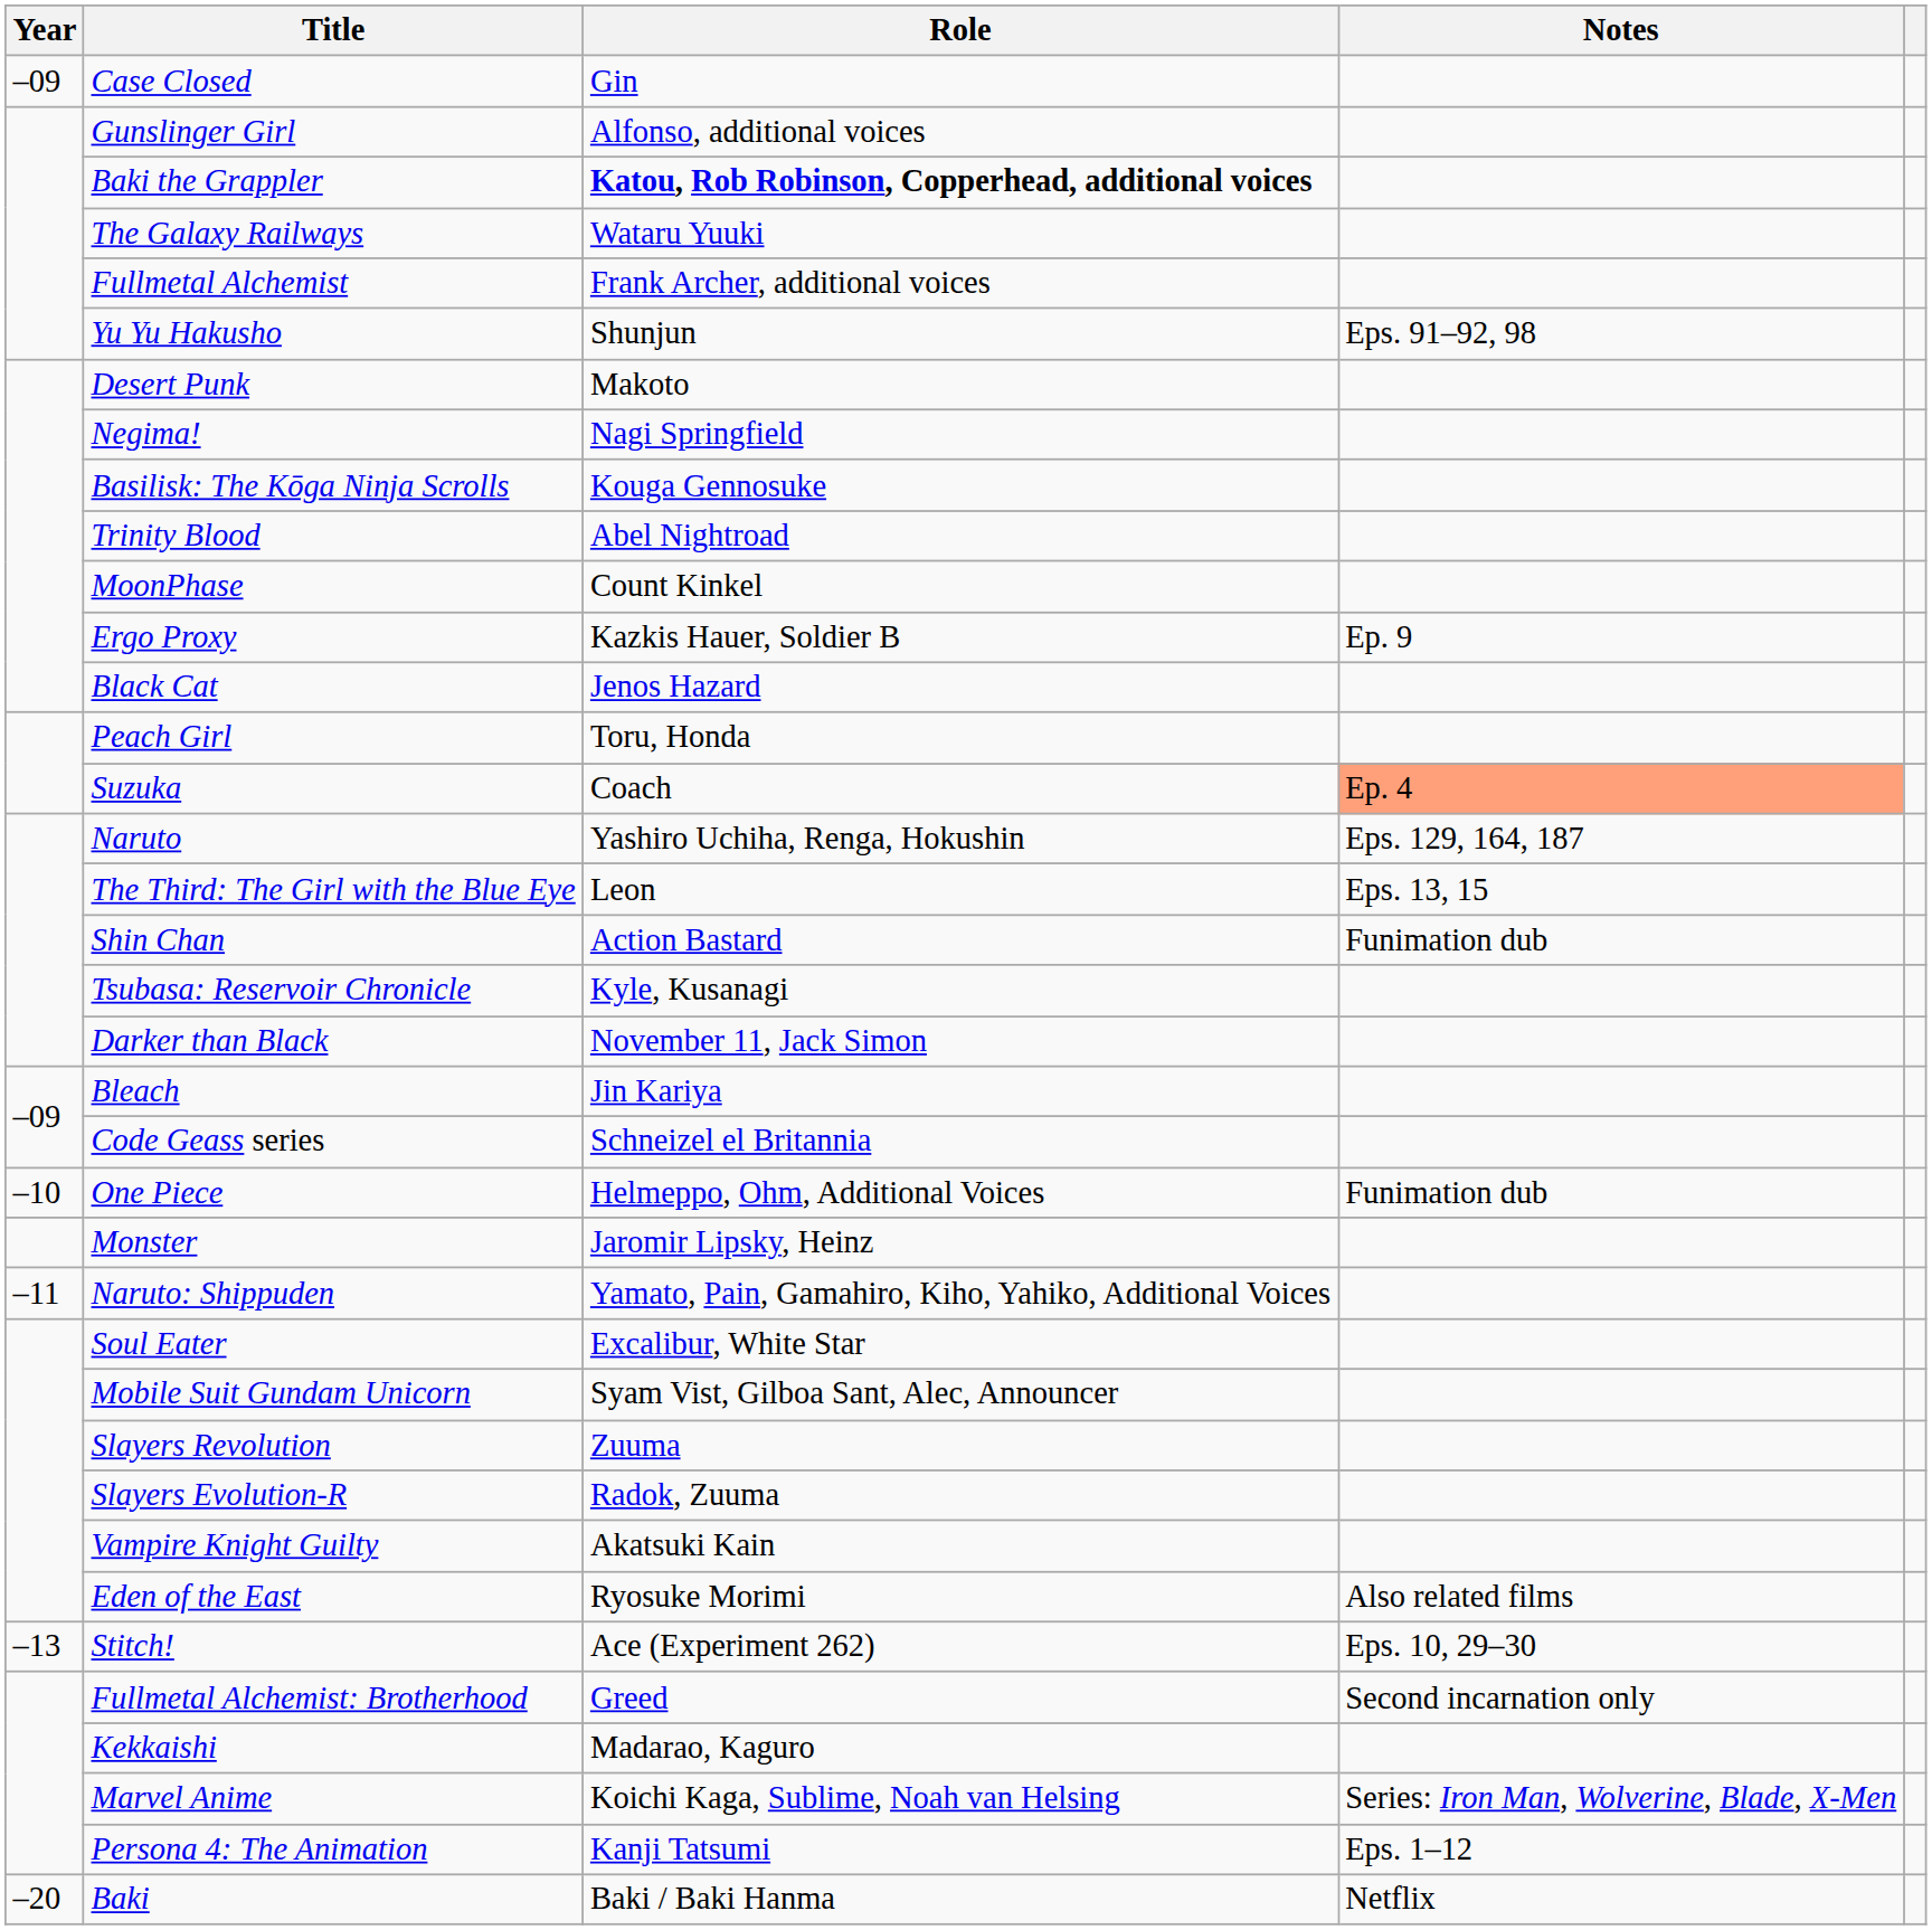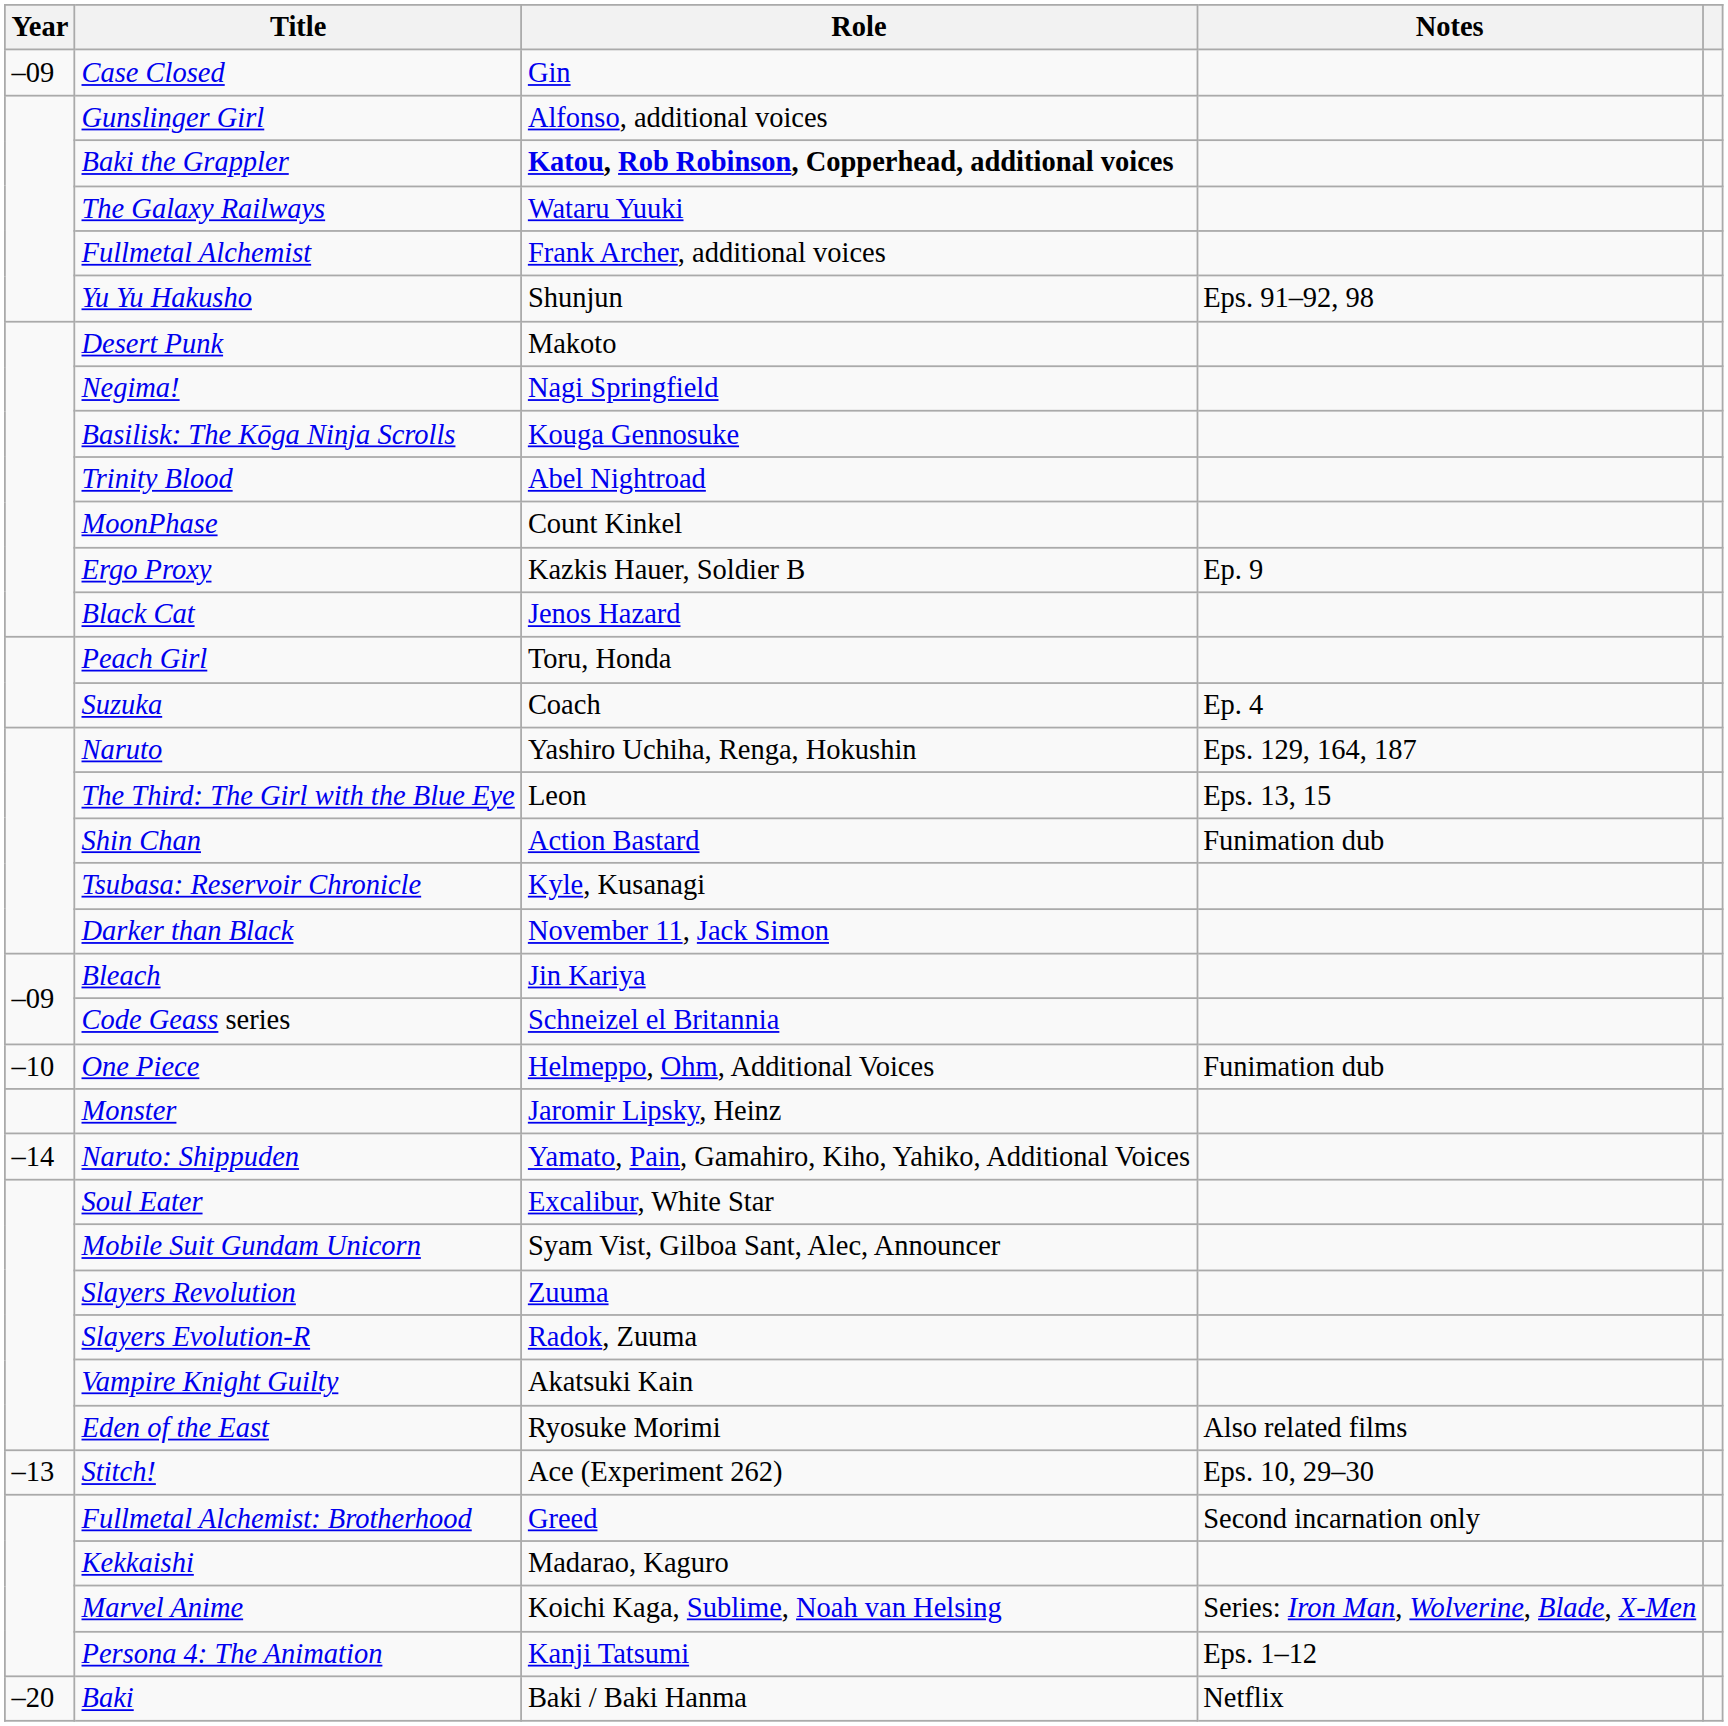Suzuka | Notes: lightsalmon background -> no background
Naruto: Shippuden | Year: –11 -> –14
